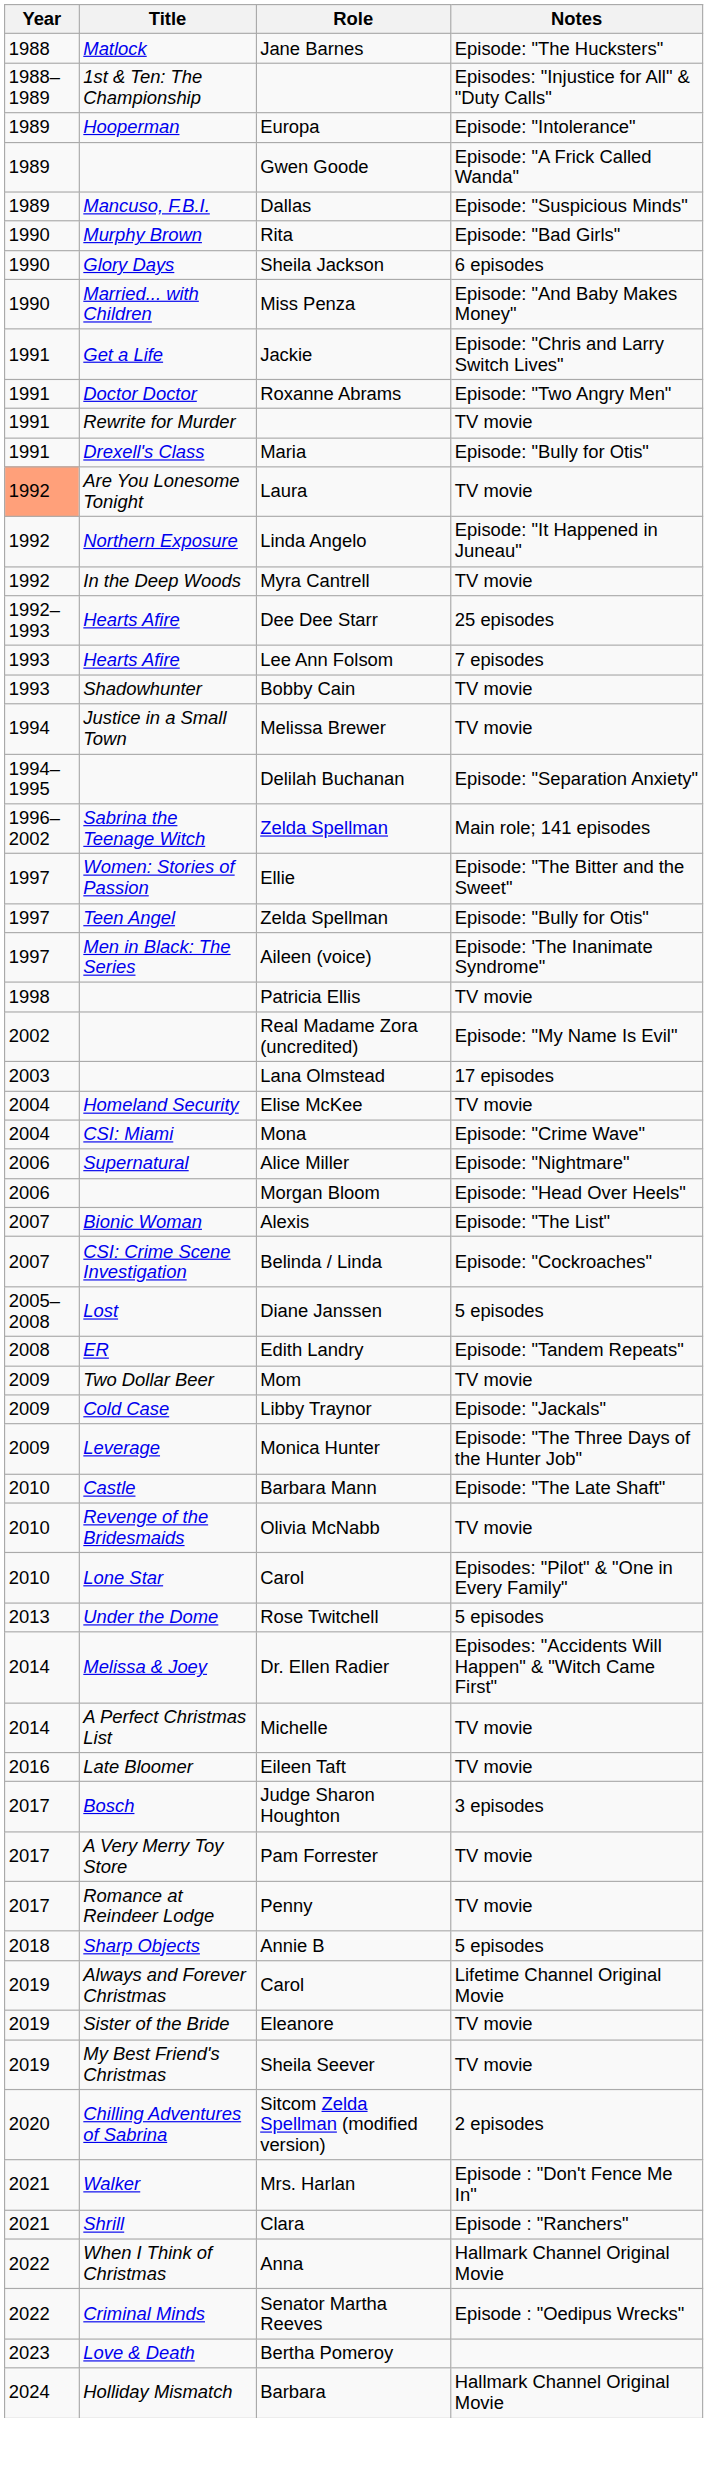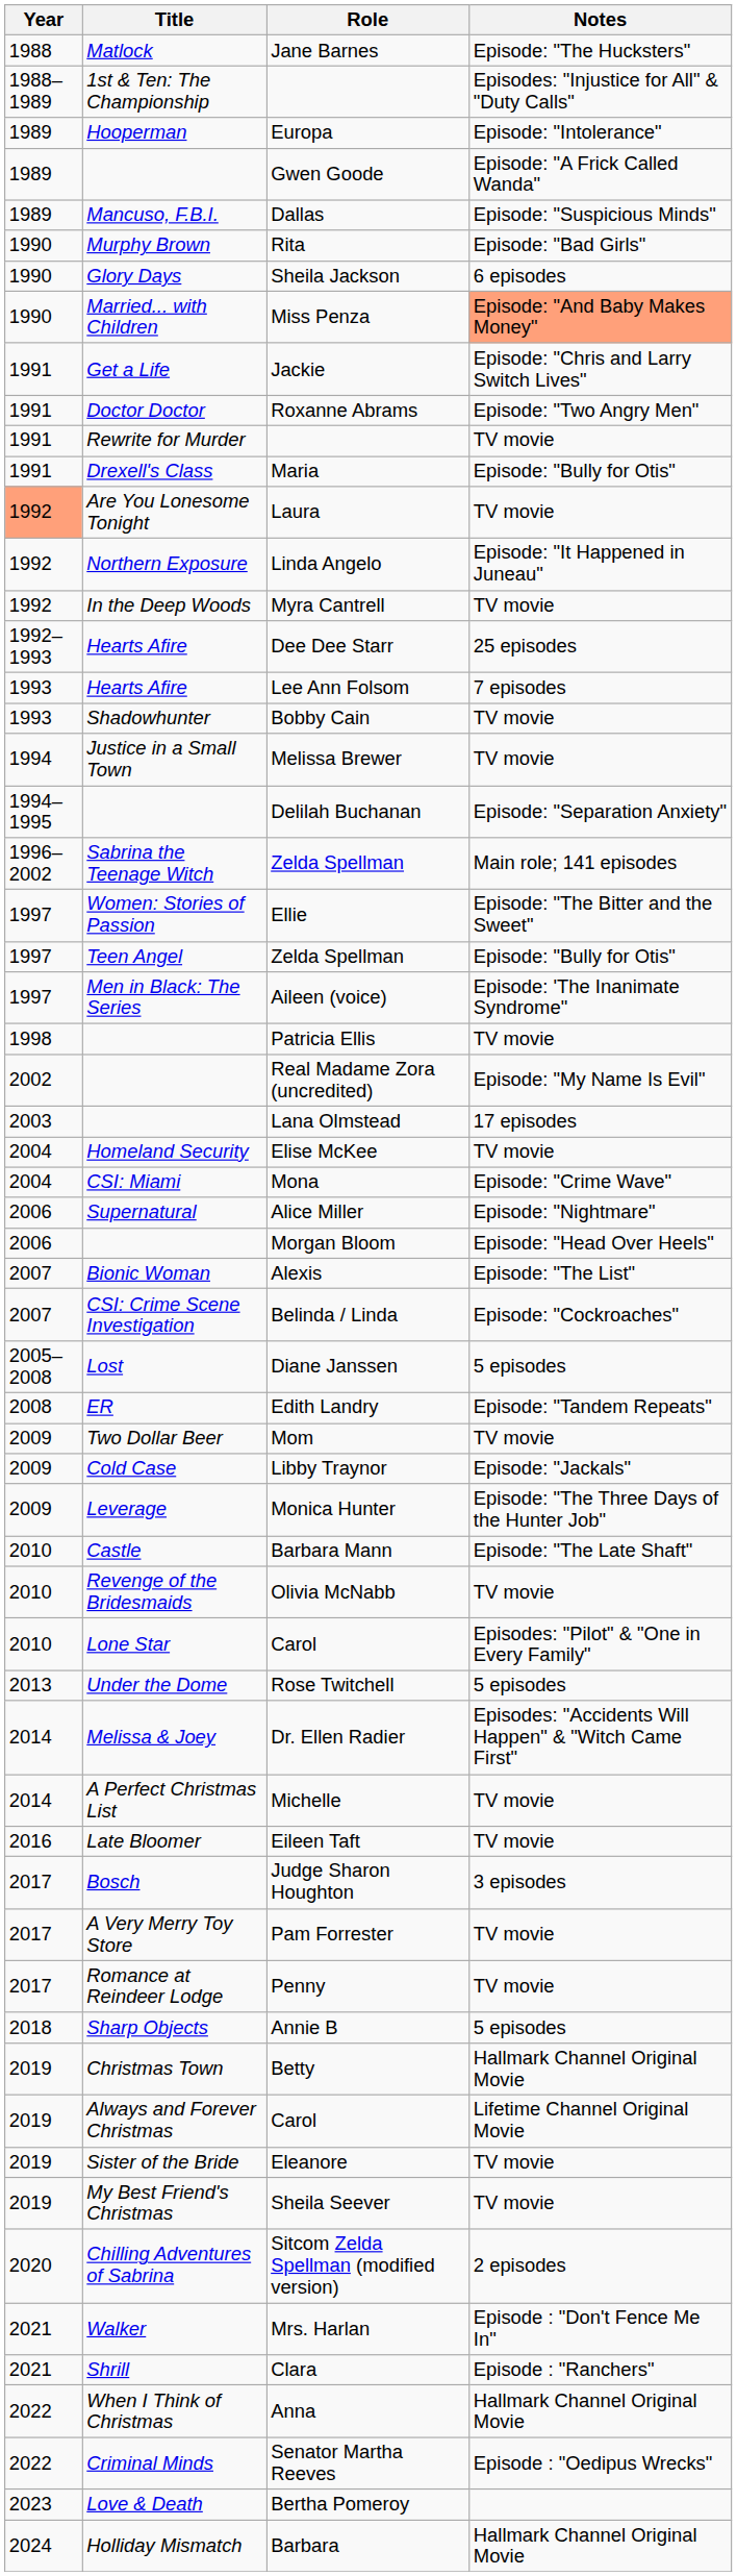Miss Penza | Notes: no background -> lightsalmon background
+ row: 2019 | Christmas Town | Betty | Hallmark Channel Original Movie
